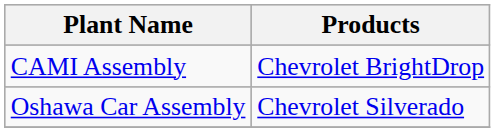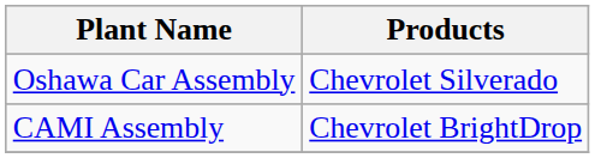rows swapped: CAMI Assembly <-> Oshawa Car Assembly
